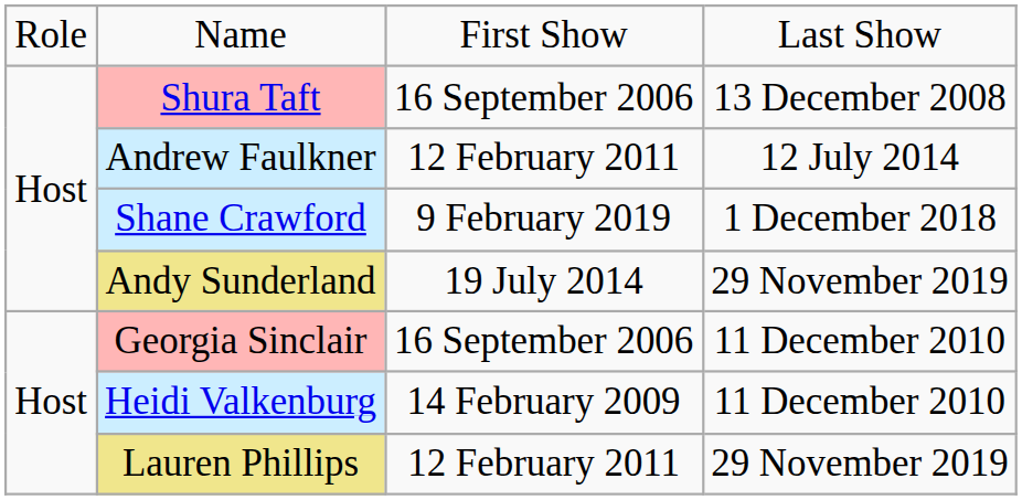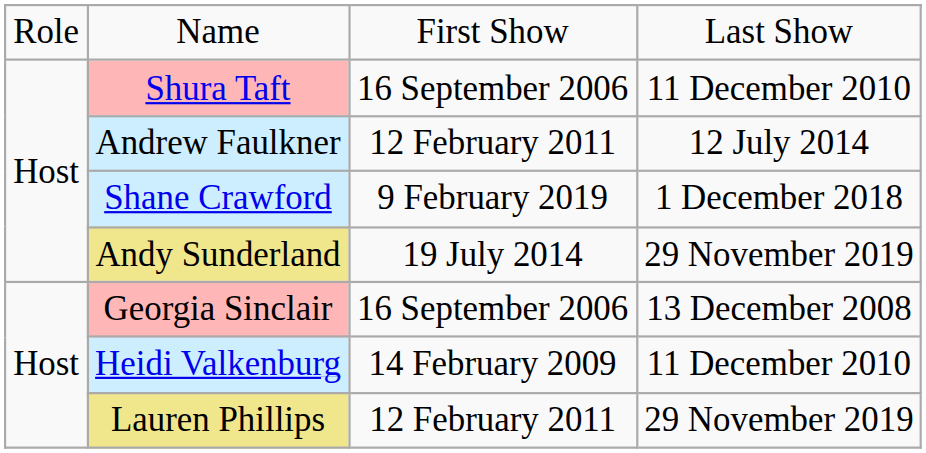Shura Taft | column 4: 13 December 2008 -> 11 December 2010
Georgia Sinclair | column 4: 11 December 2010 -> 13 December 2008
